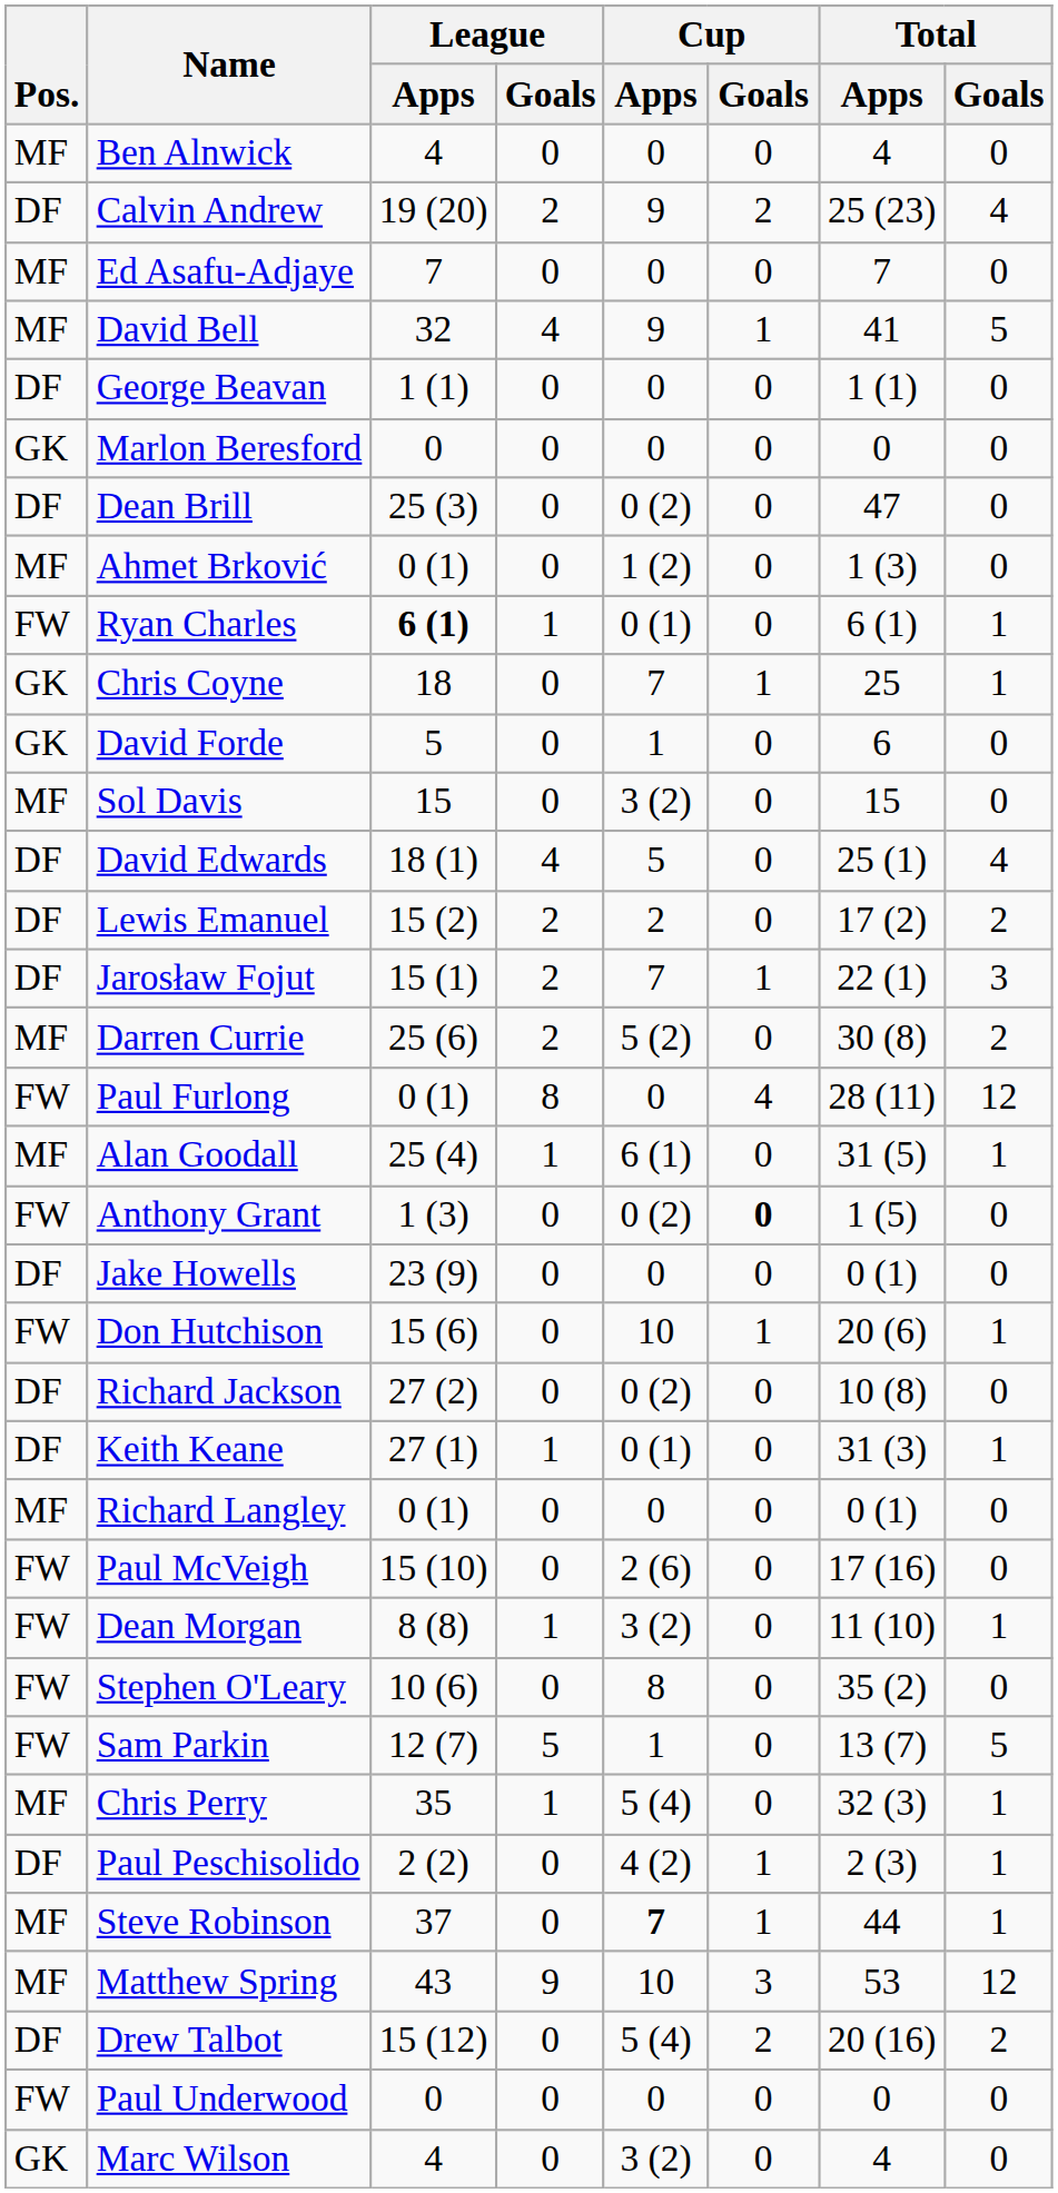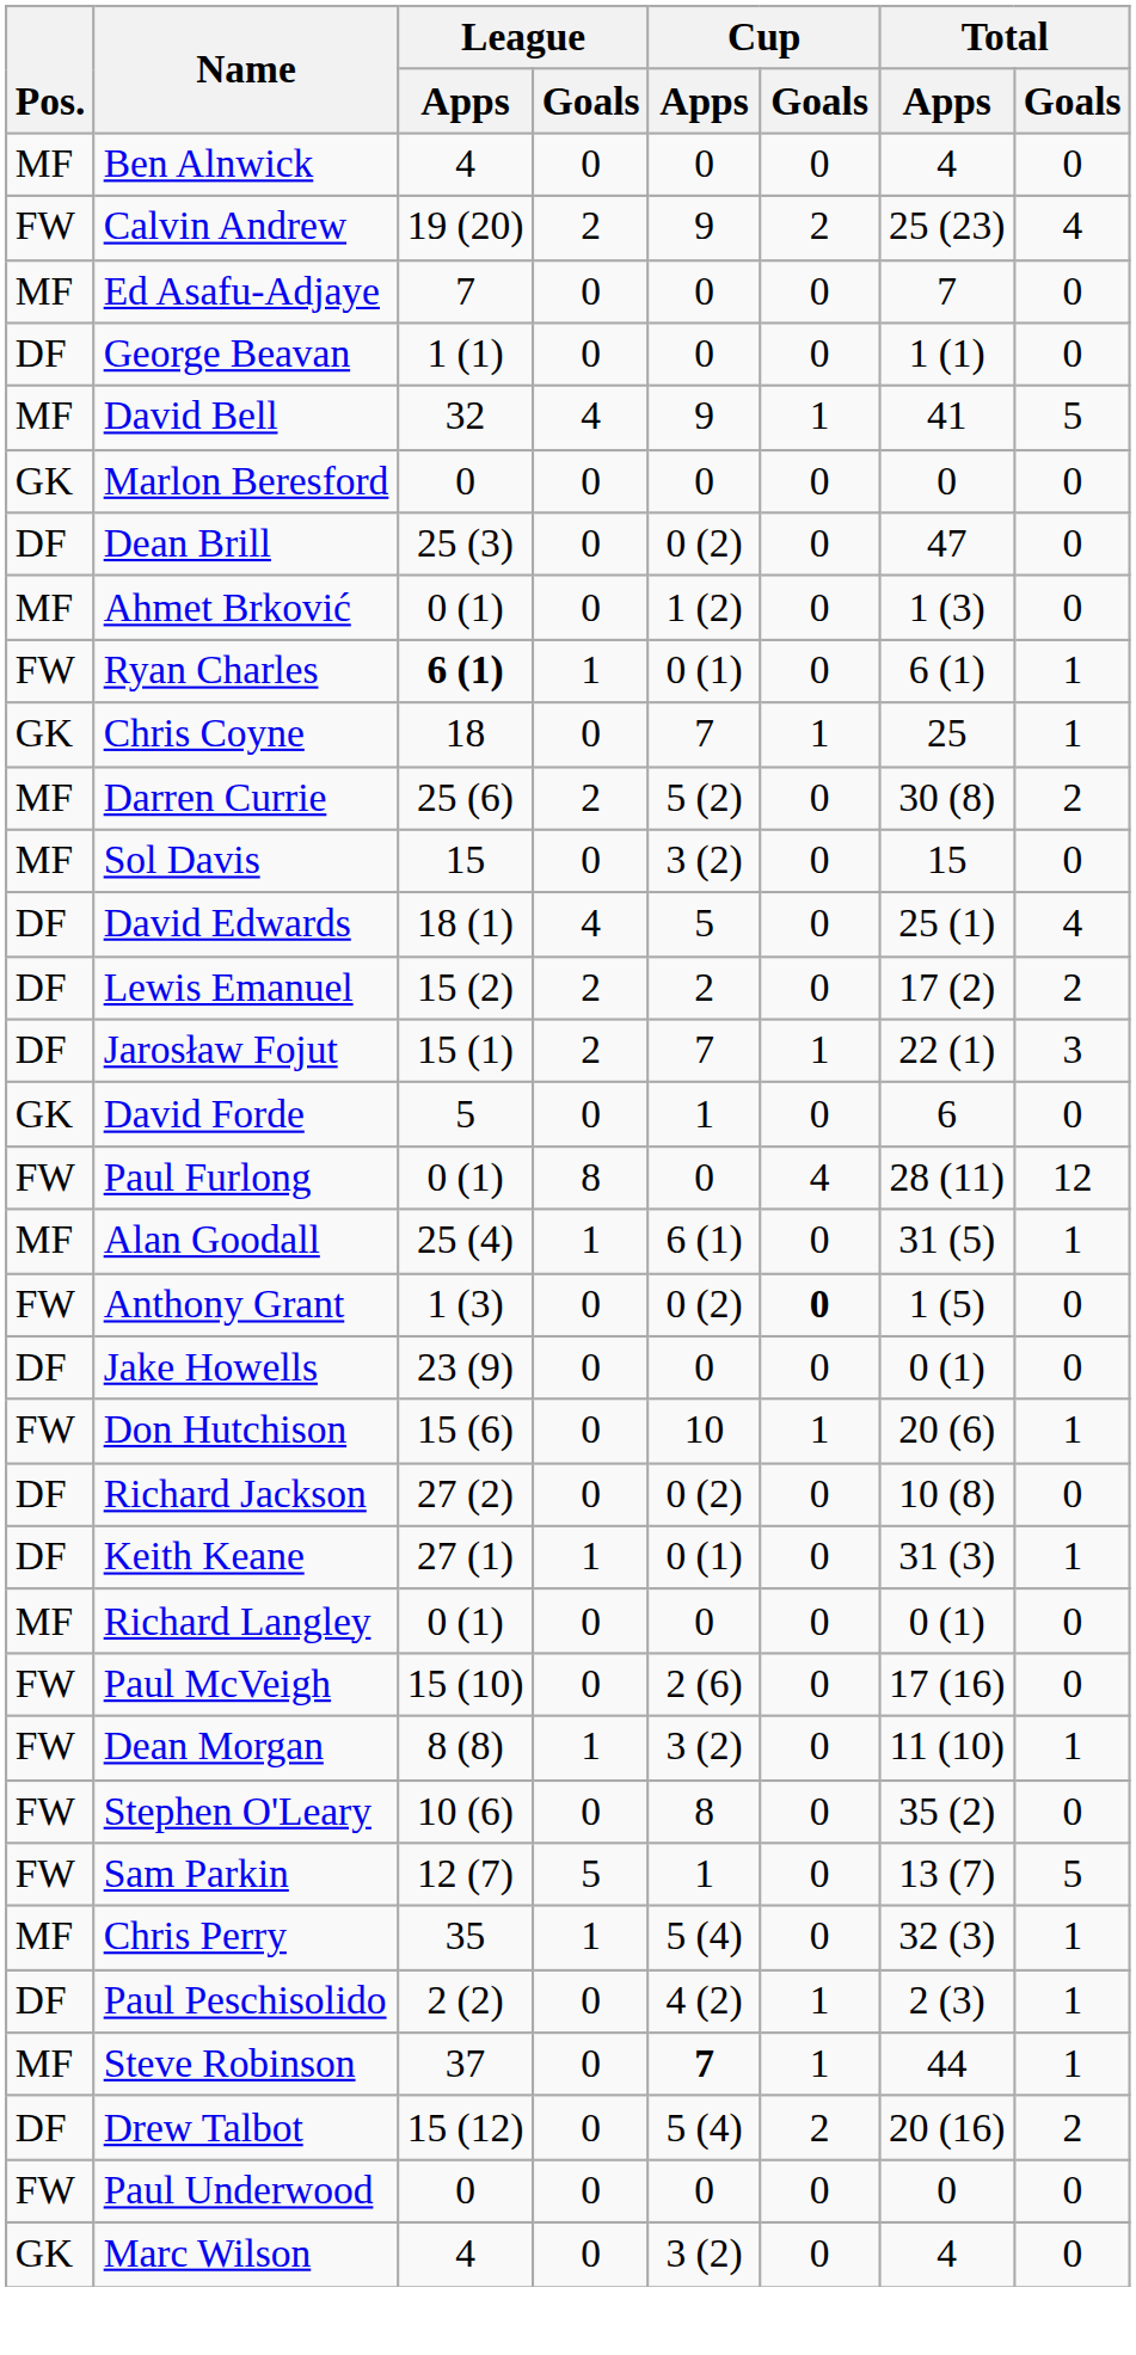Calvin Andrew | Pos.: DF -> FW
rows swapped: George Beavan <-> David Bell
rows swapped: Darren Currie <-> David Forde
- row: MF | Matthew Spring | 43 | 9 | 10 | 3 | 53 | 12
